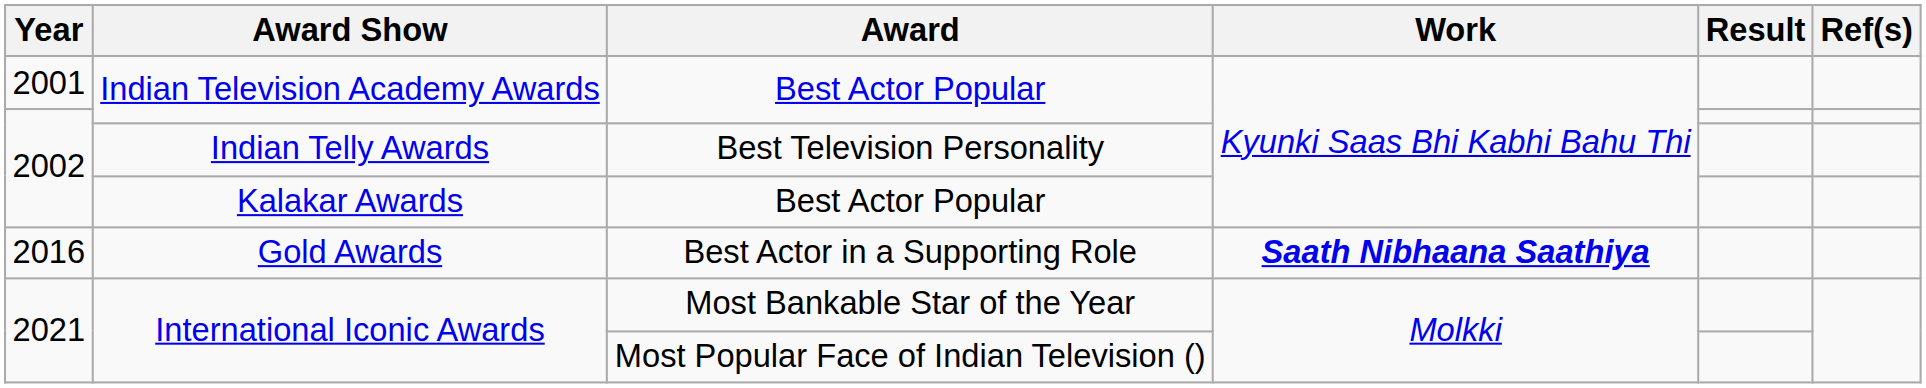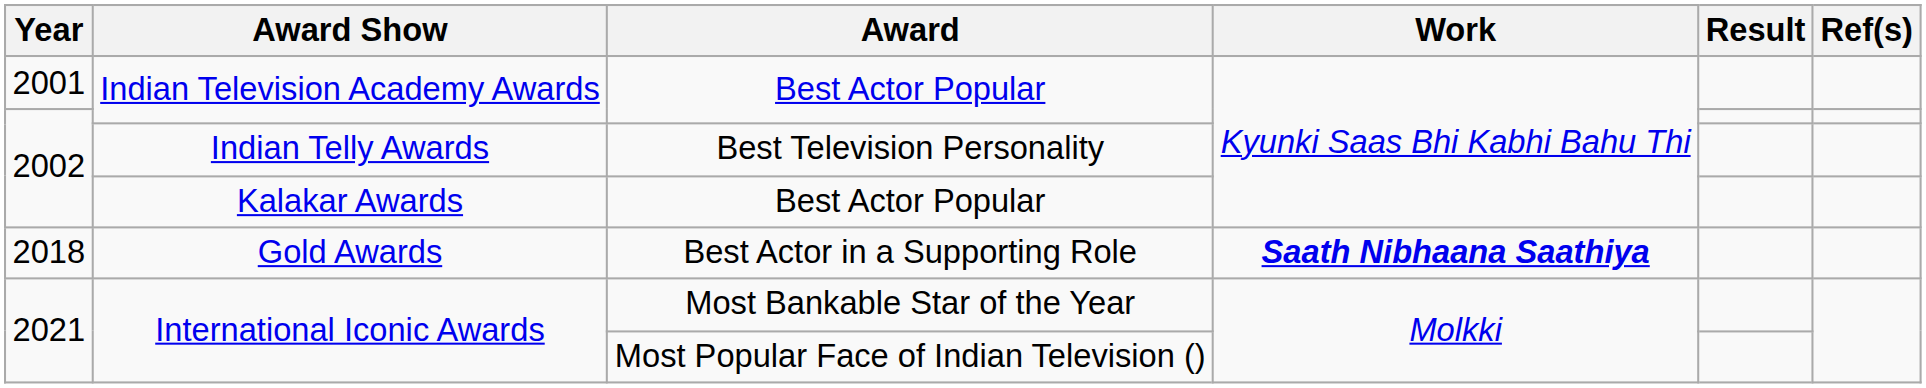Gold Awards | Year: 2016 -> 2018
